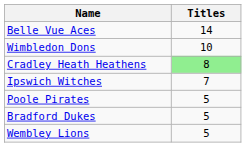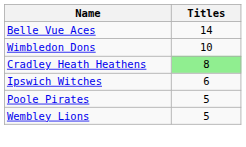Ipswich Witches | Titles: 7 -> 6
- row: Bradford Dukes | 5
